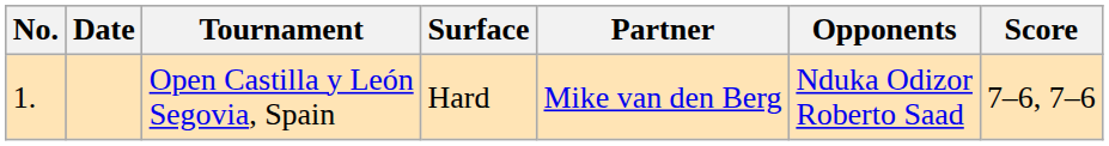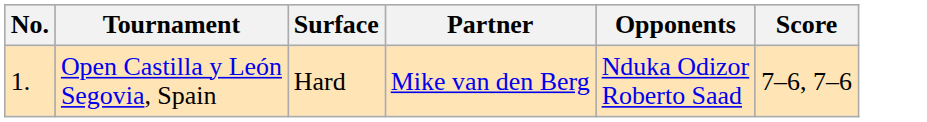- column: Date
